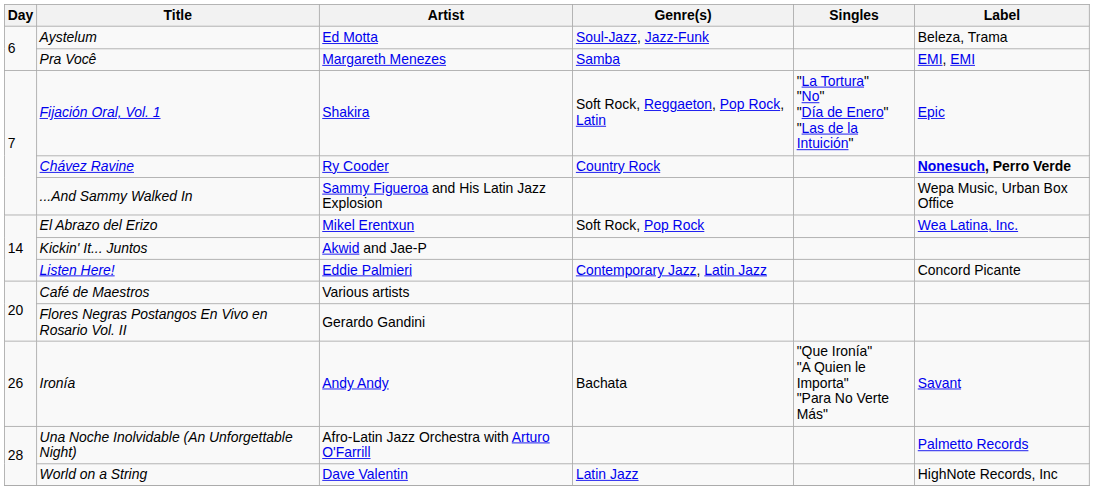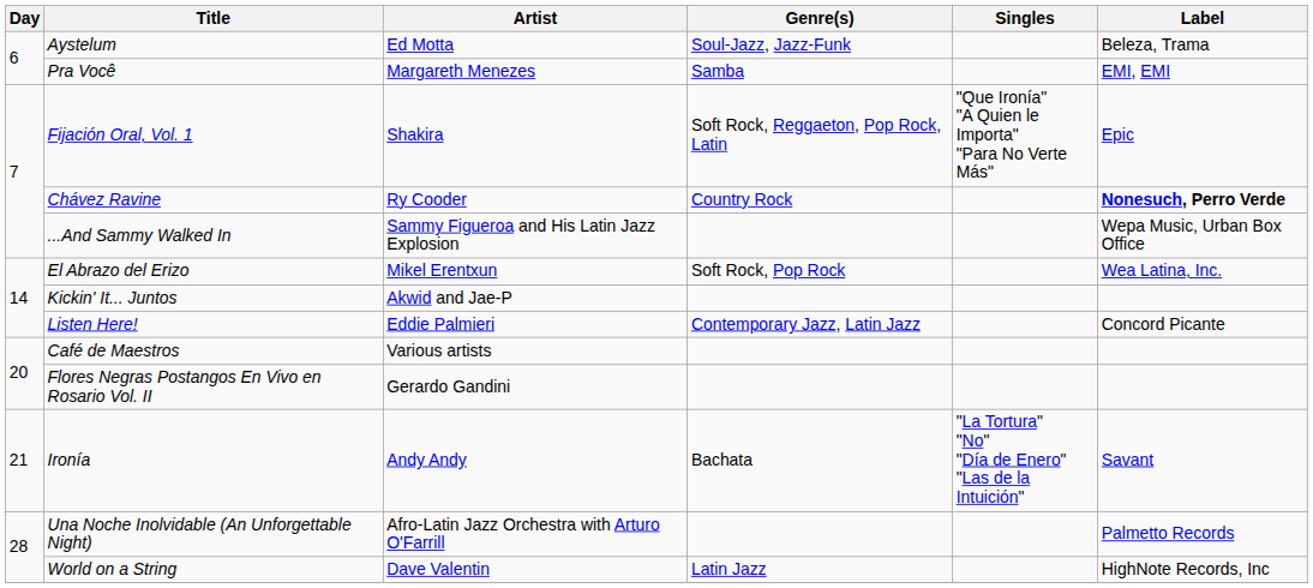Fijación Oral, Vol. 1 | Singles: "La Tortura" "No" "Día de Enero" "Las de la Intuición" -> "Que Ironía" "A Quien le Importa" "Para No Verte Más"
Ironía | Day: 26 -> 21
Ironía | Singles: "Que Ironía" "A Quien le Importa" "Para No Verte Más" -> "La Tortura" "No" "Día de Enero" "Las de la Intuición"
